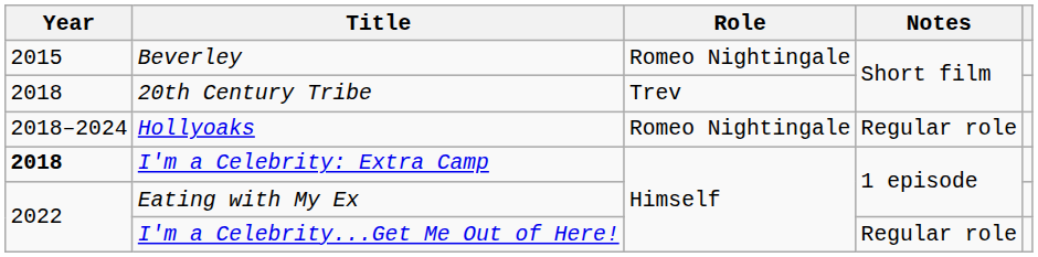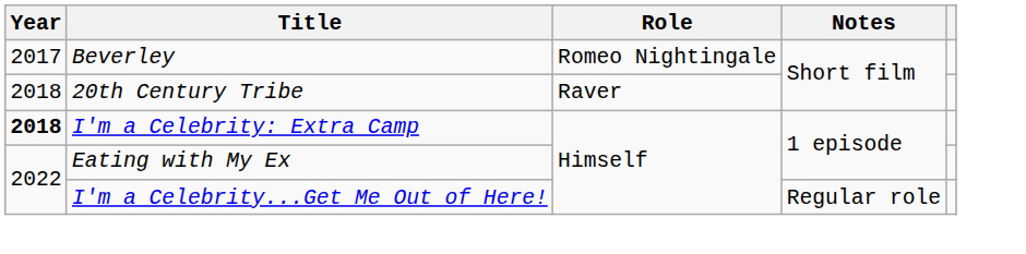Beverley | Year: 2015 -> 2017
20th Century Tribe | Role: Trev -> Raver
- row: 2018–2024 | Hollyoaks | Romeo Nightingale | Regular role
